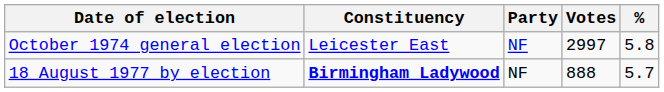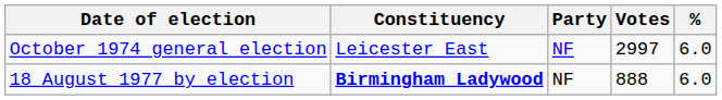October 1974 general election | %: 5.8 -> 6.0
18 August 1977 by election | %: 5.7 -> 6.0
